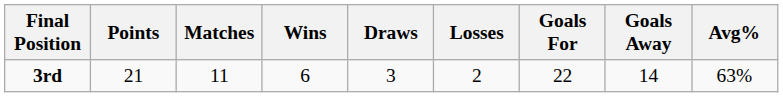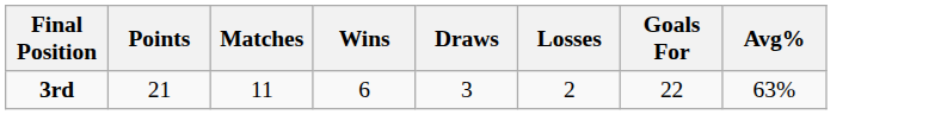- column: Goals Away | 14
